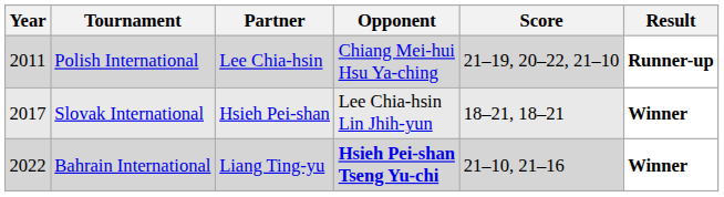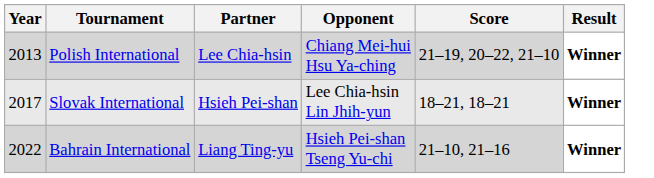Polish International | Year: 2011 -> 2013
Polish International | Result: Runner-up -> Winner
Bahrain International | Opponent: bold -> normal
